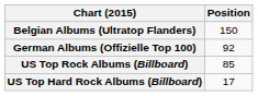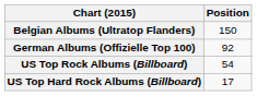US Top Rock Albums (Billboard) | Position: 85 -> 54
